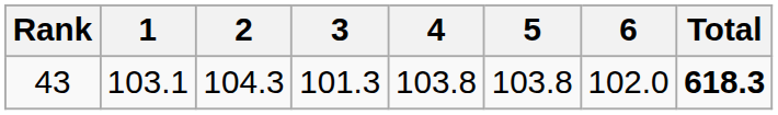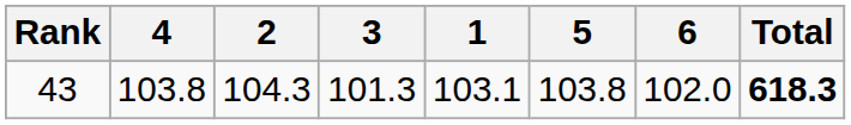columns swapped: 1 <-> 4
